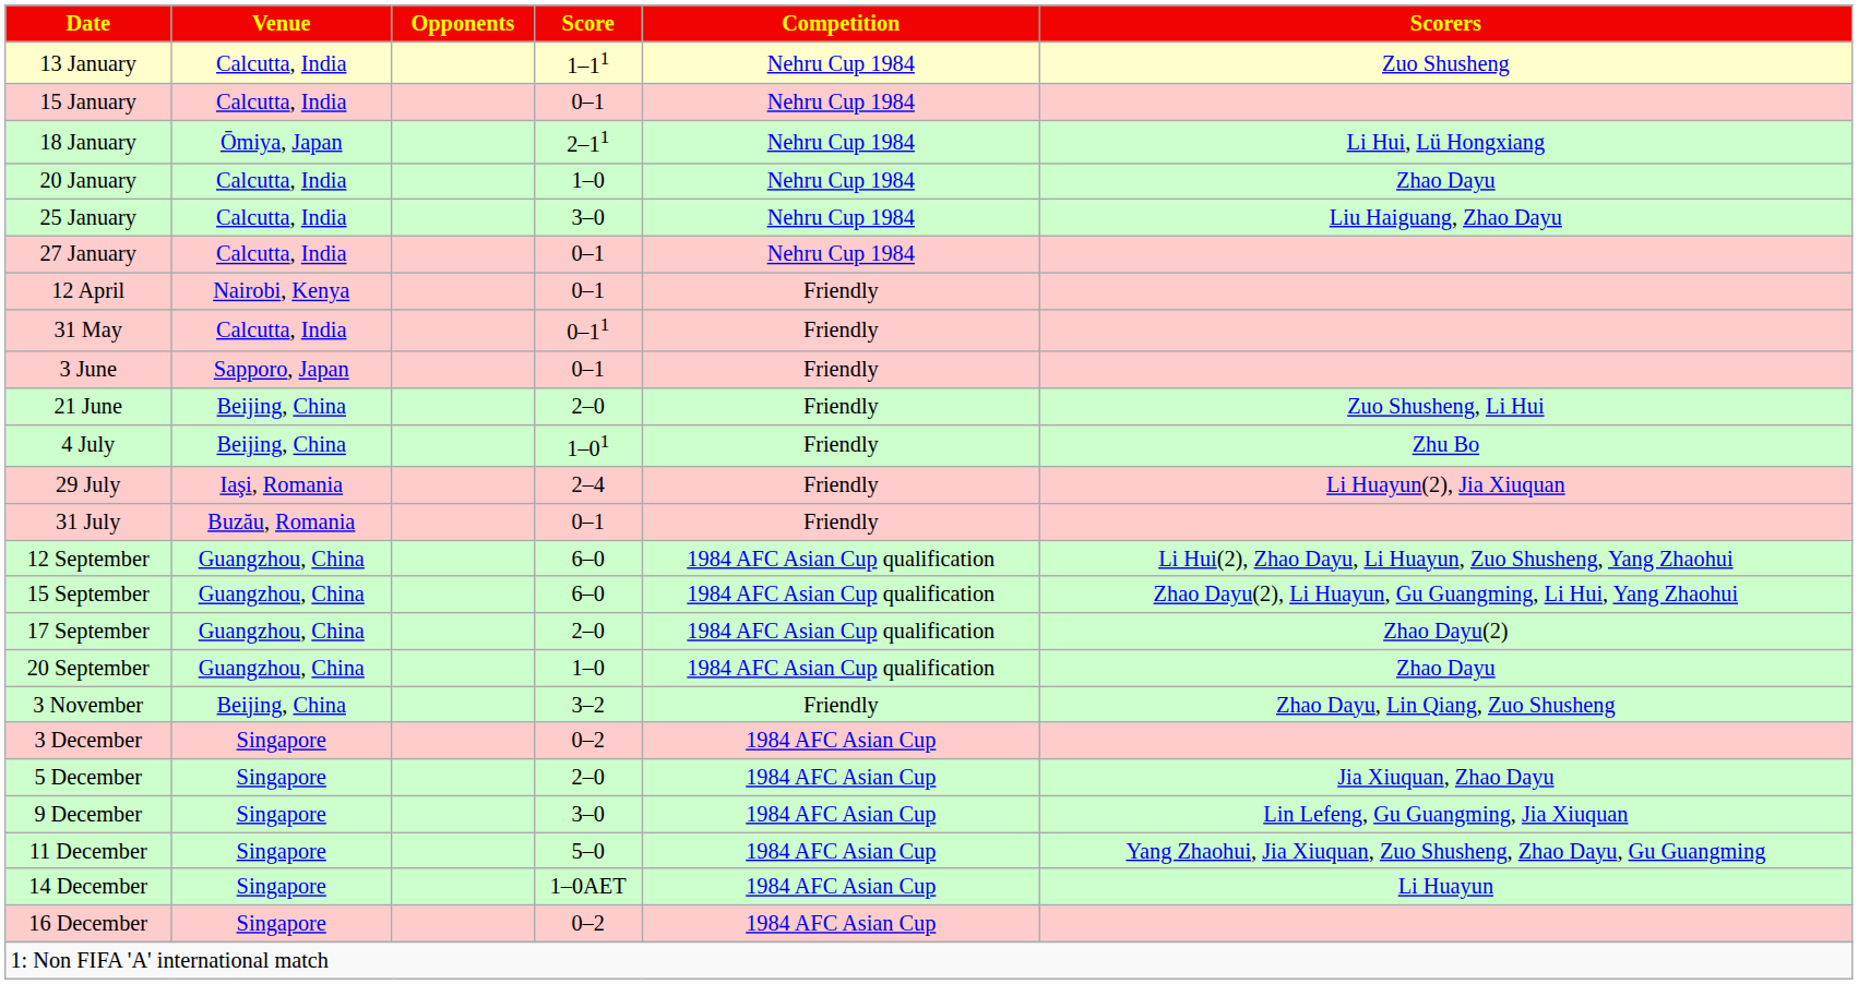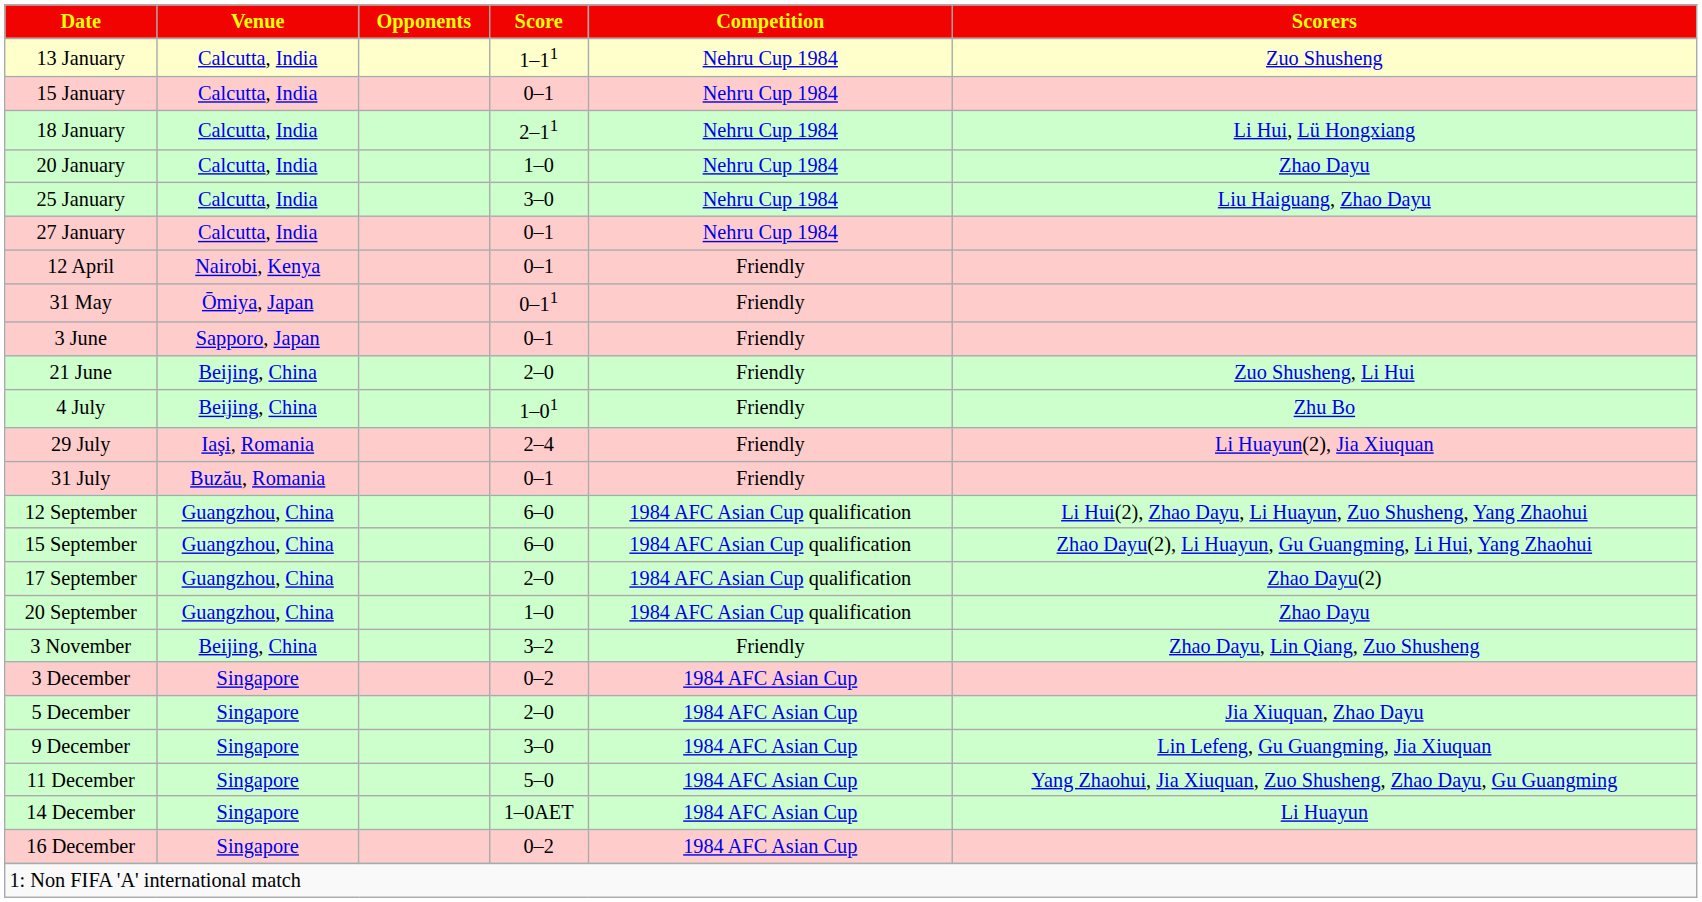18 January | Venue: Ōmiya, Japan -> Calcutta, India
31 May | Venue: Calcutta, India -> Ōmiya, Japan
